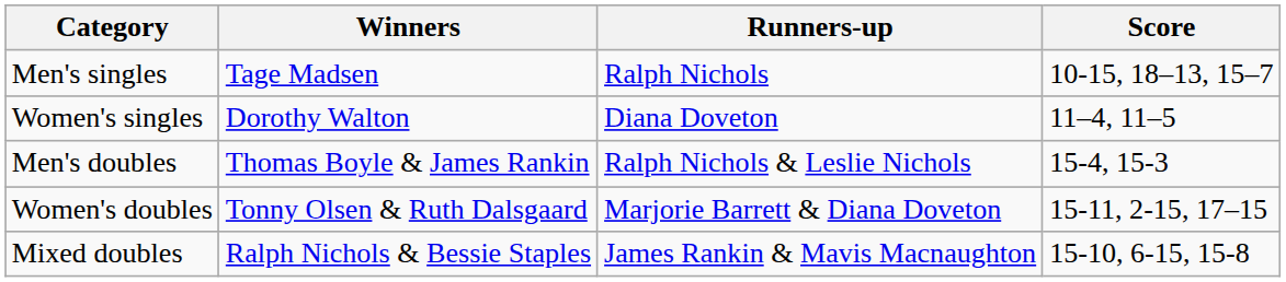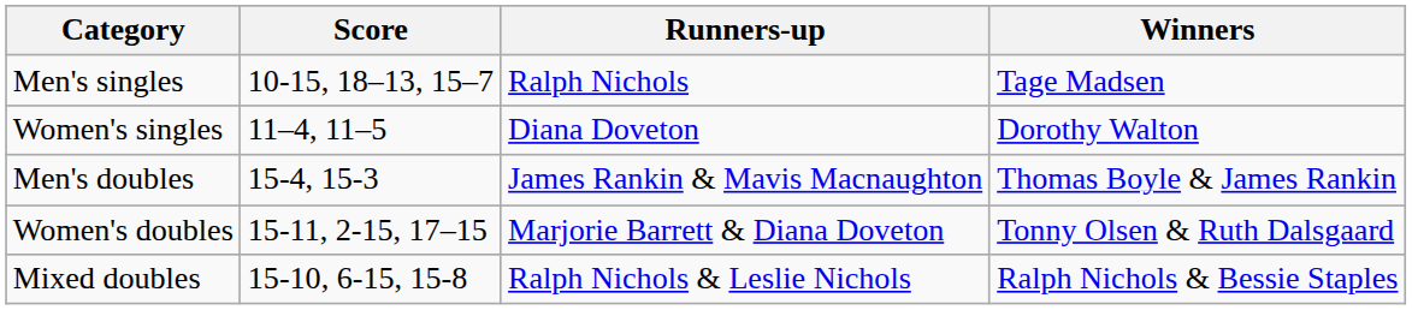columns swapped: Winners <-> Score
Men's doubles | Runners-up: Ralph Nichols & Leslie Nichols -> James Rankin & Mavis Macnaughton
Mixed doubles | Runners-up: James Rankin & Mavis Macnaughton -> Ralph Nichols & Leslie Nichols
